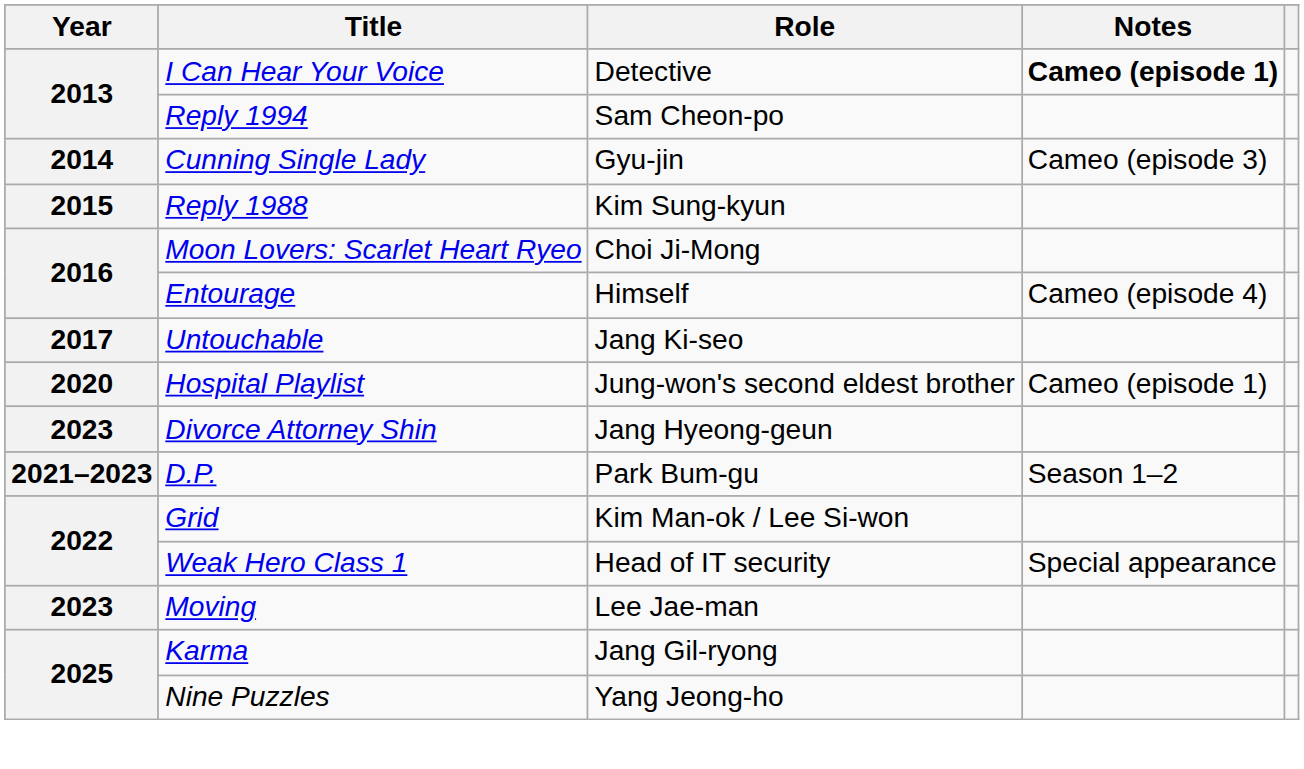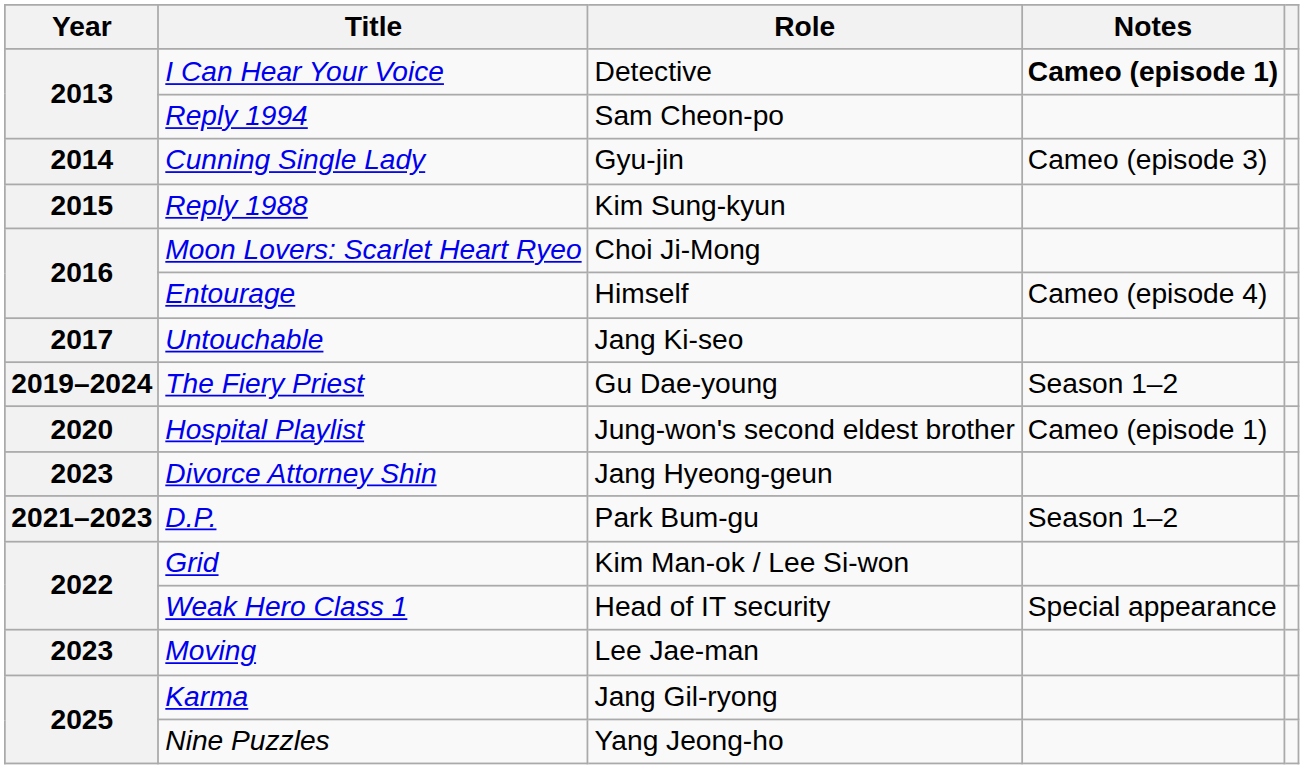+ row: 2019–2024 | The Fiery Priest | Gu Dae-young | Season 1–2
